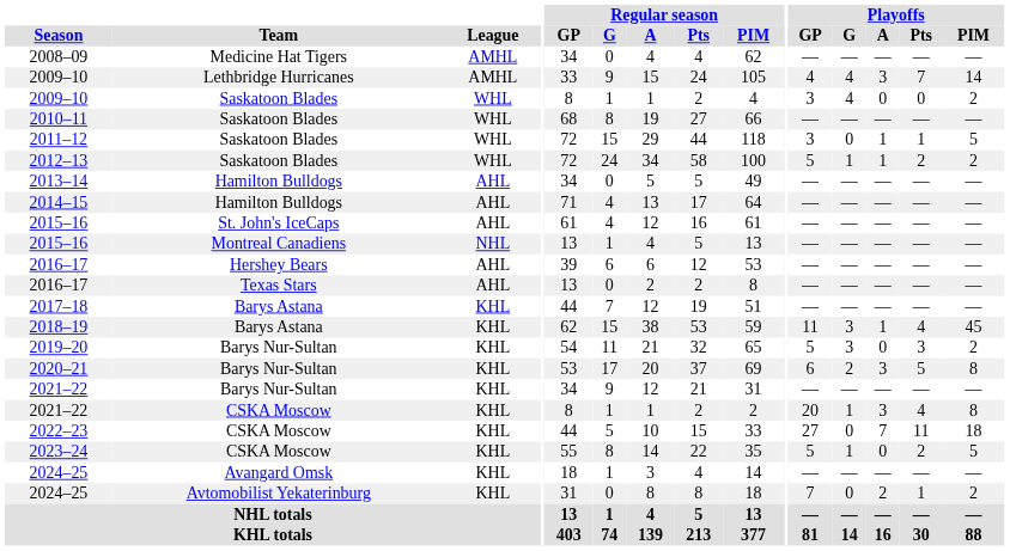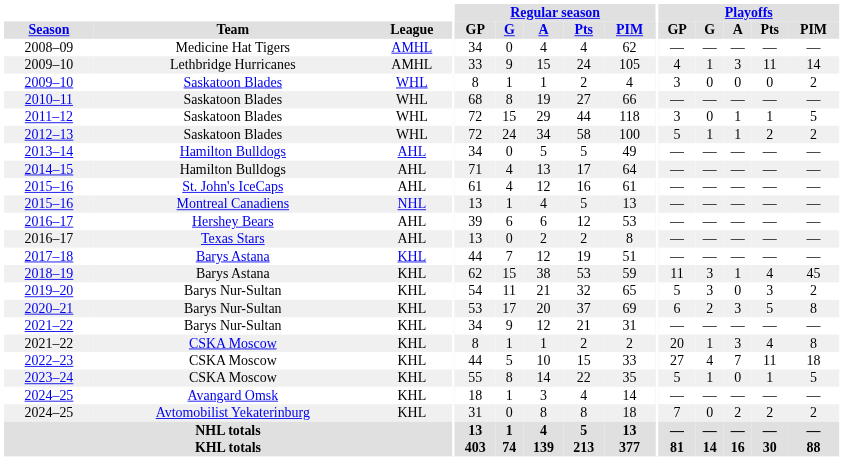2009–10 / Lethbridge Hurricanes | Playoffs / G: 4 -> 1
2009–10 / Lethbridge Hurricanes | Playoffs / Pts: 7 -> 11
2009–10 / Saskatoon Blades | Playoffs / G: 4 -> 0
2022–23 | Playoffs / G: 0 -> 4
2023–24 | Playoffs / Pts: 2 -> 1
2024–25 / Avtomobilist Yekaterinburg | Playoffs / Pts: 1 -> 2
